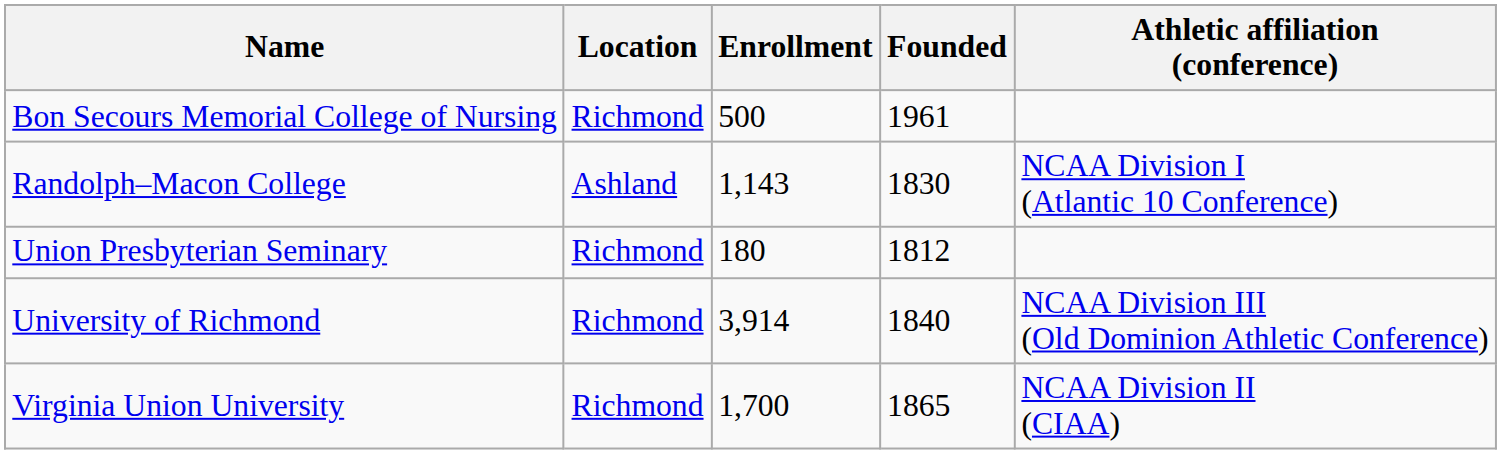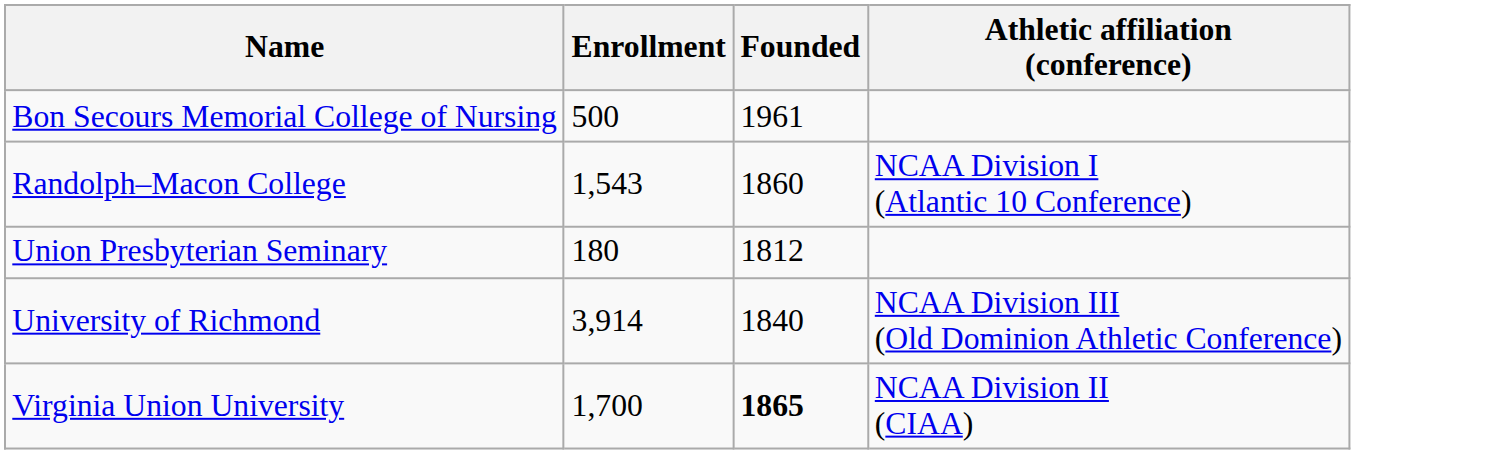- column: Location | Richmond | Ashland | Richmond | Richmond | Richmond
Randolph–Macon College | Enrollment: 1,143 -> 1,543
Randolph–Macon College | Founded: 1830 -> 1860
Virginia Union University | Founded: normal -> bold
